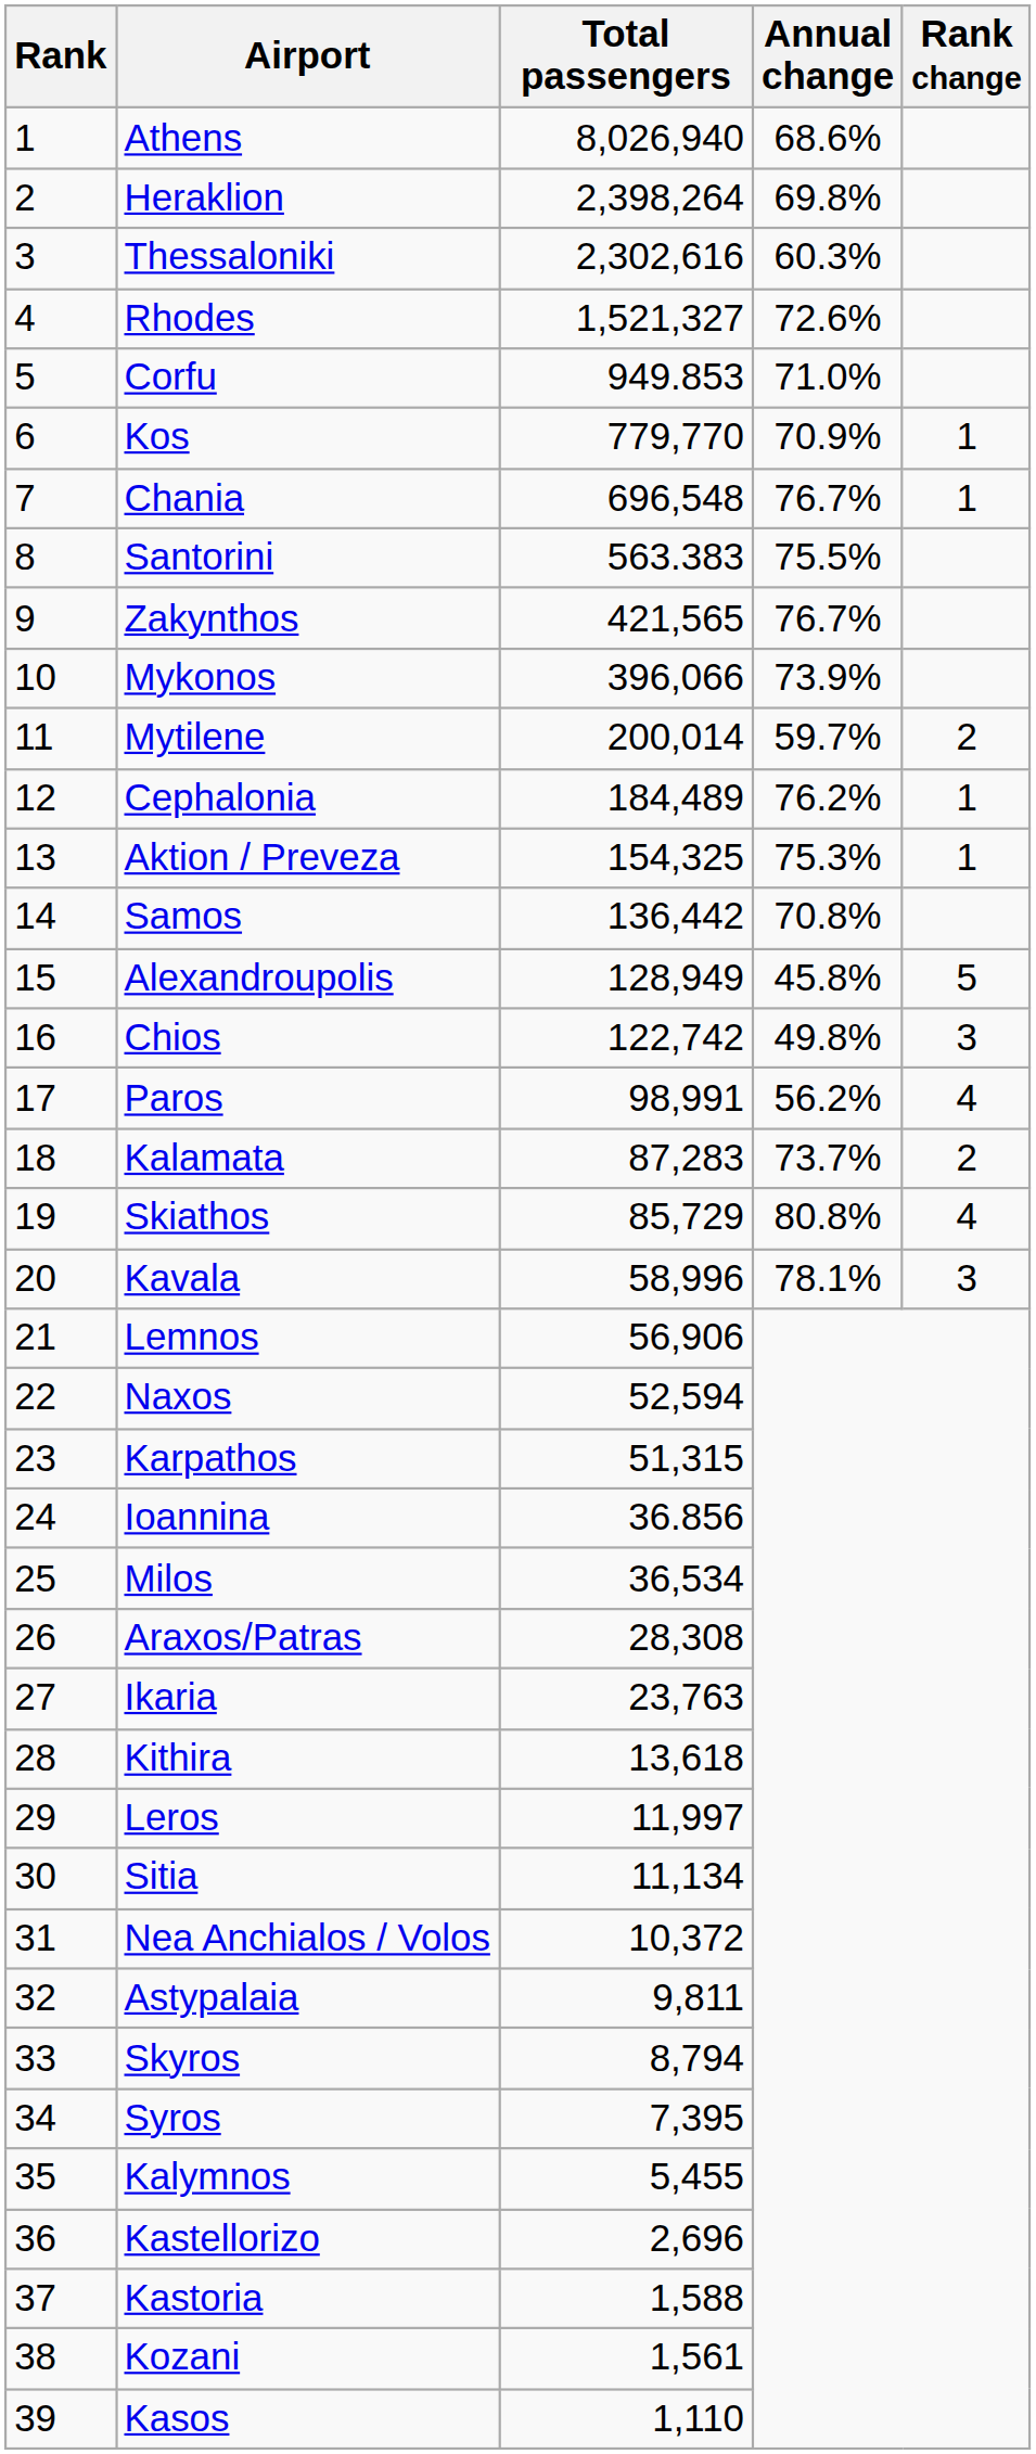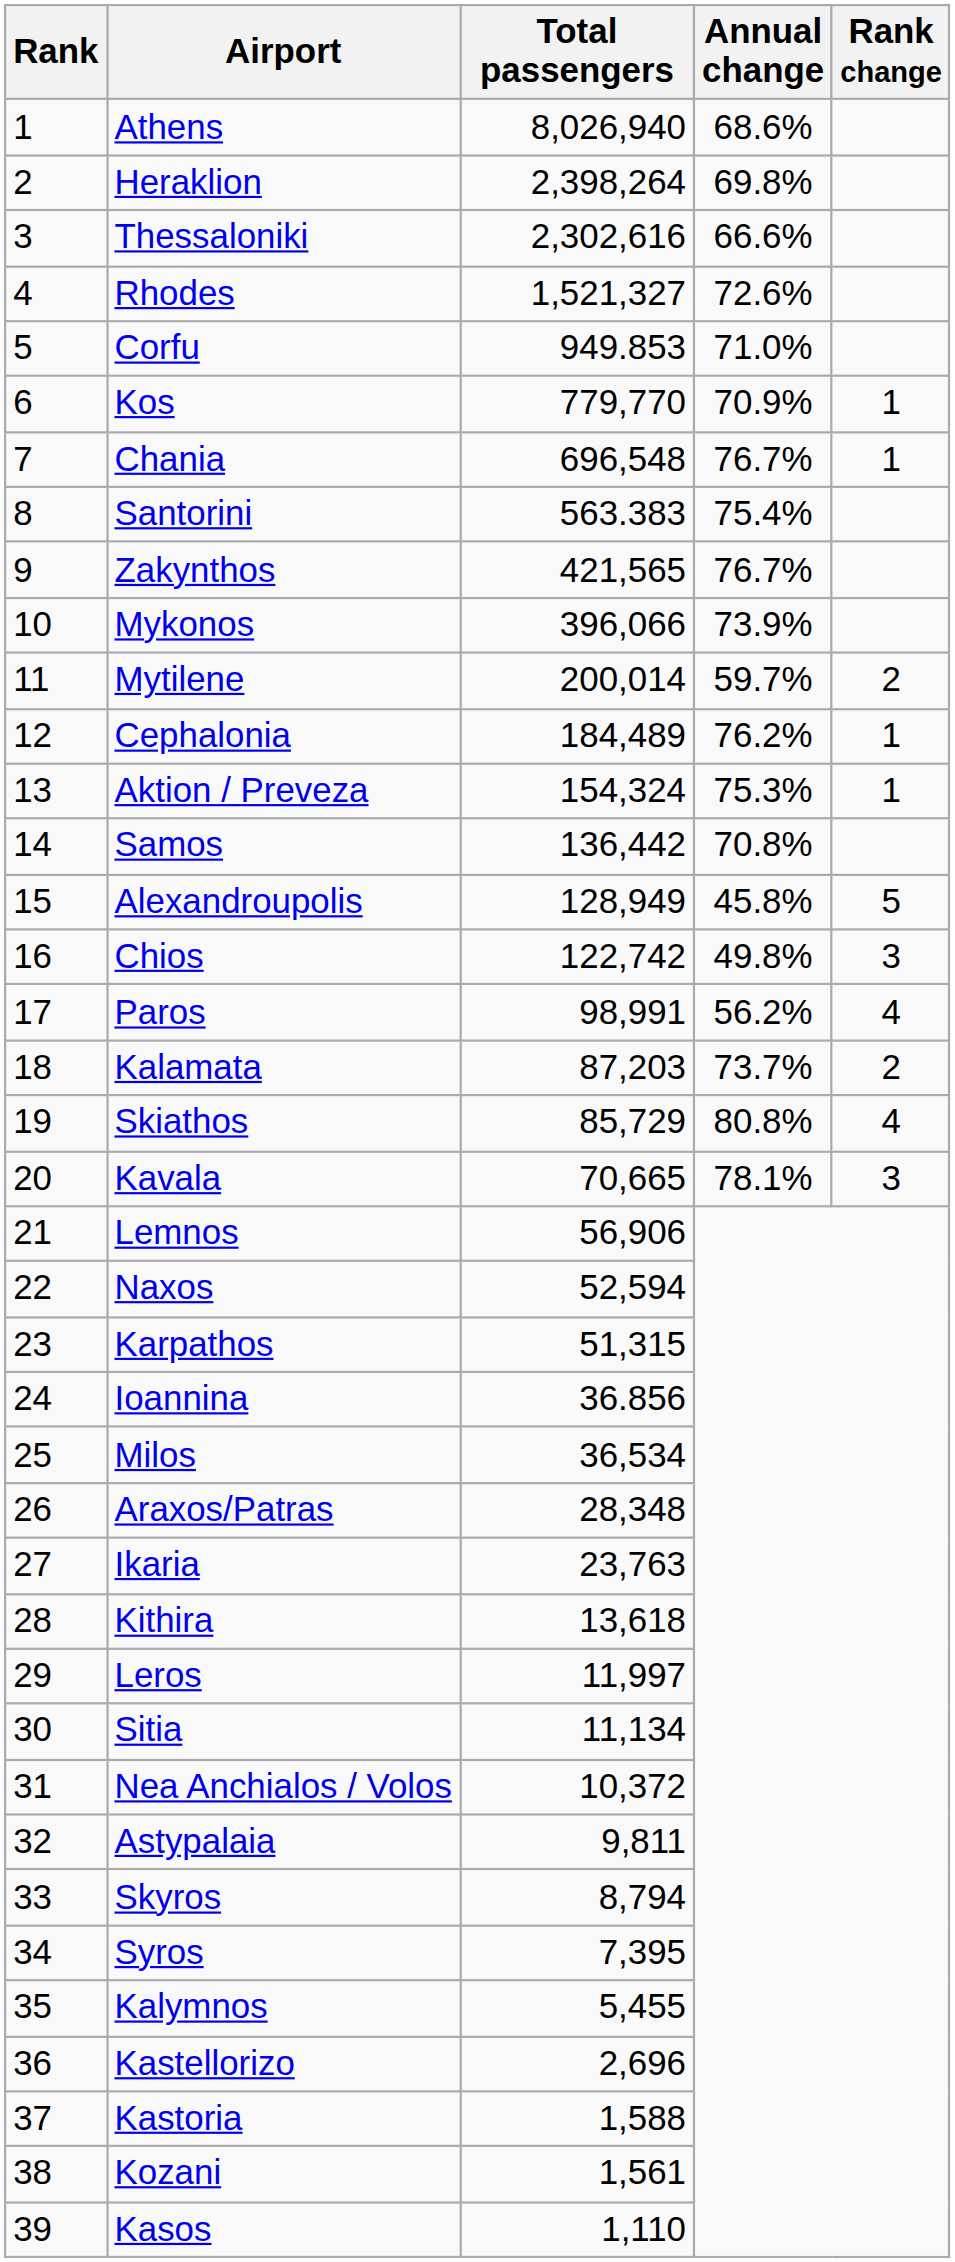Thessaloniki | Annual change: 60.3% -> 66.6%
Santorini | Annual change: 75.5% -> 75.4%
Aktion / Preveza | Total passengers: 154,325 -> 154,324
Kalamata | Total passengers: 87,283 -> 87,203
Kavala | Total passengers: 58,996 -> 70,665
Araxos/Patras | Total passengers: 28,308 -> 28,348
